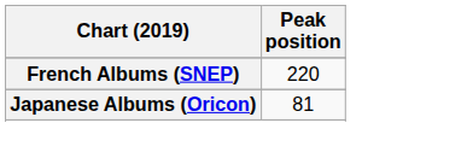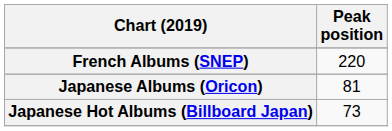+ row: Japanese Hot Albums (Billboard Japan) | 73
